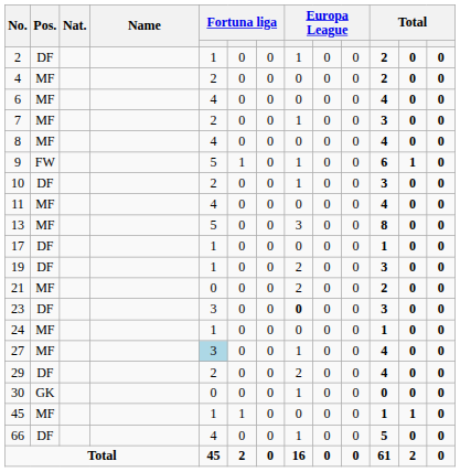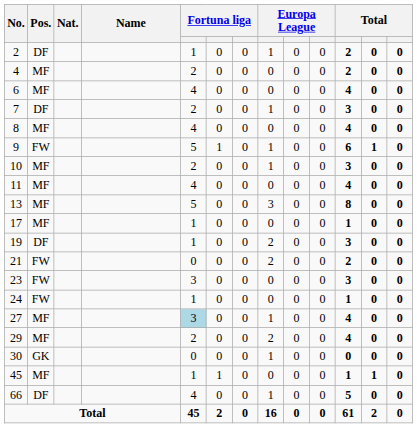7 | Pos.: MF -> DF
10 | Pos.: DF -> MF
17 | Pos.: DF -> MF
21 | Pos.: MF -> FW
23 | Pos.: DF -> FW
23 | column 8: bold -> normal
24 | Pos.: MF -> FW
29 | Pos.: DF -> MF
